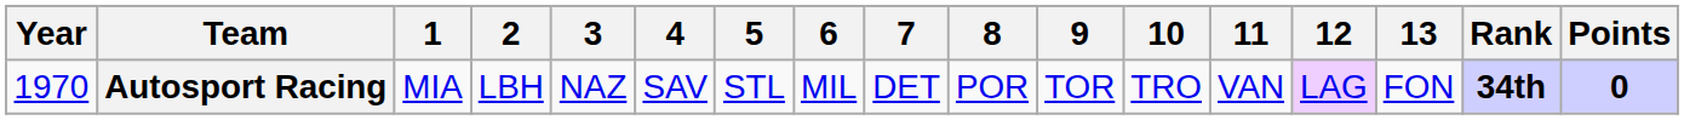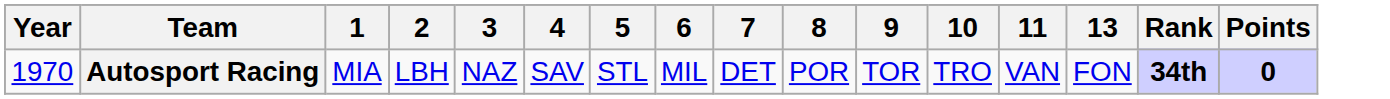- column: 12 | LAG
